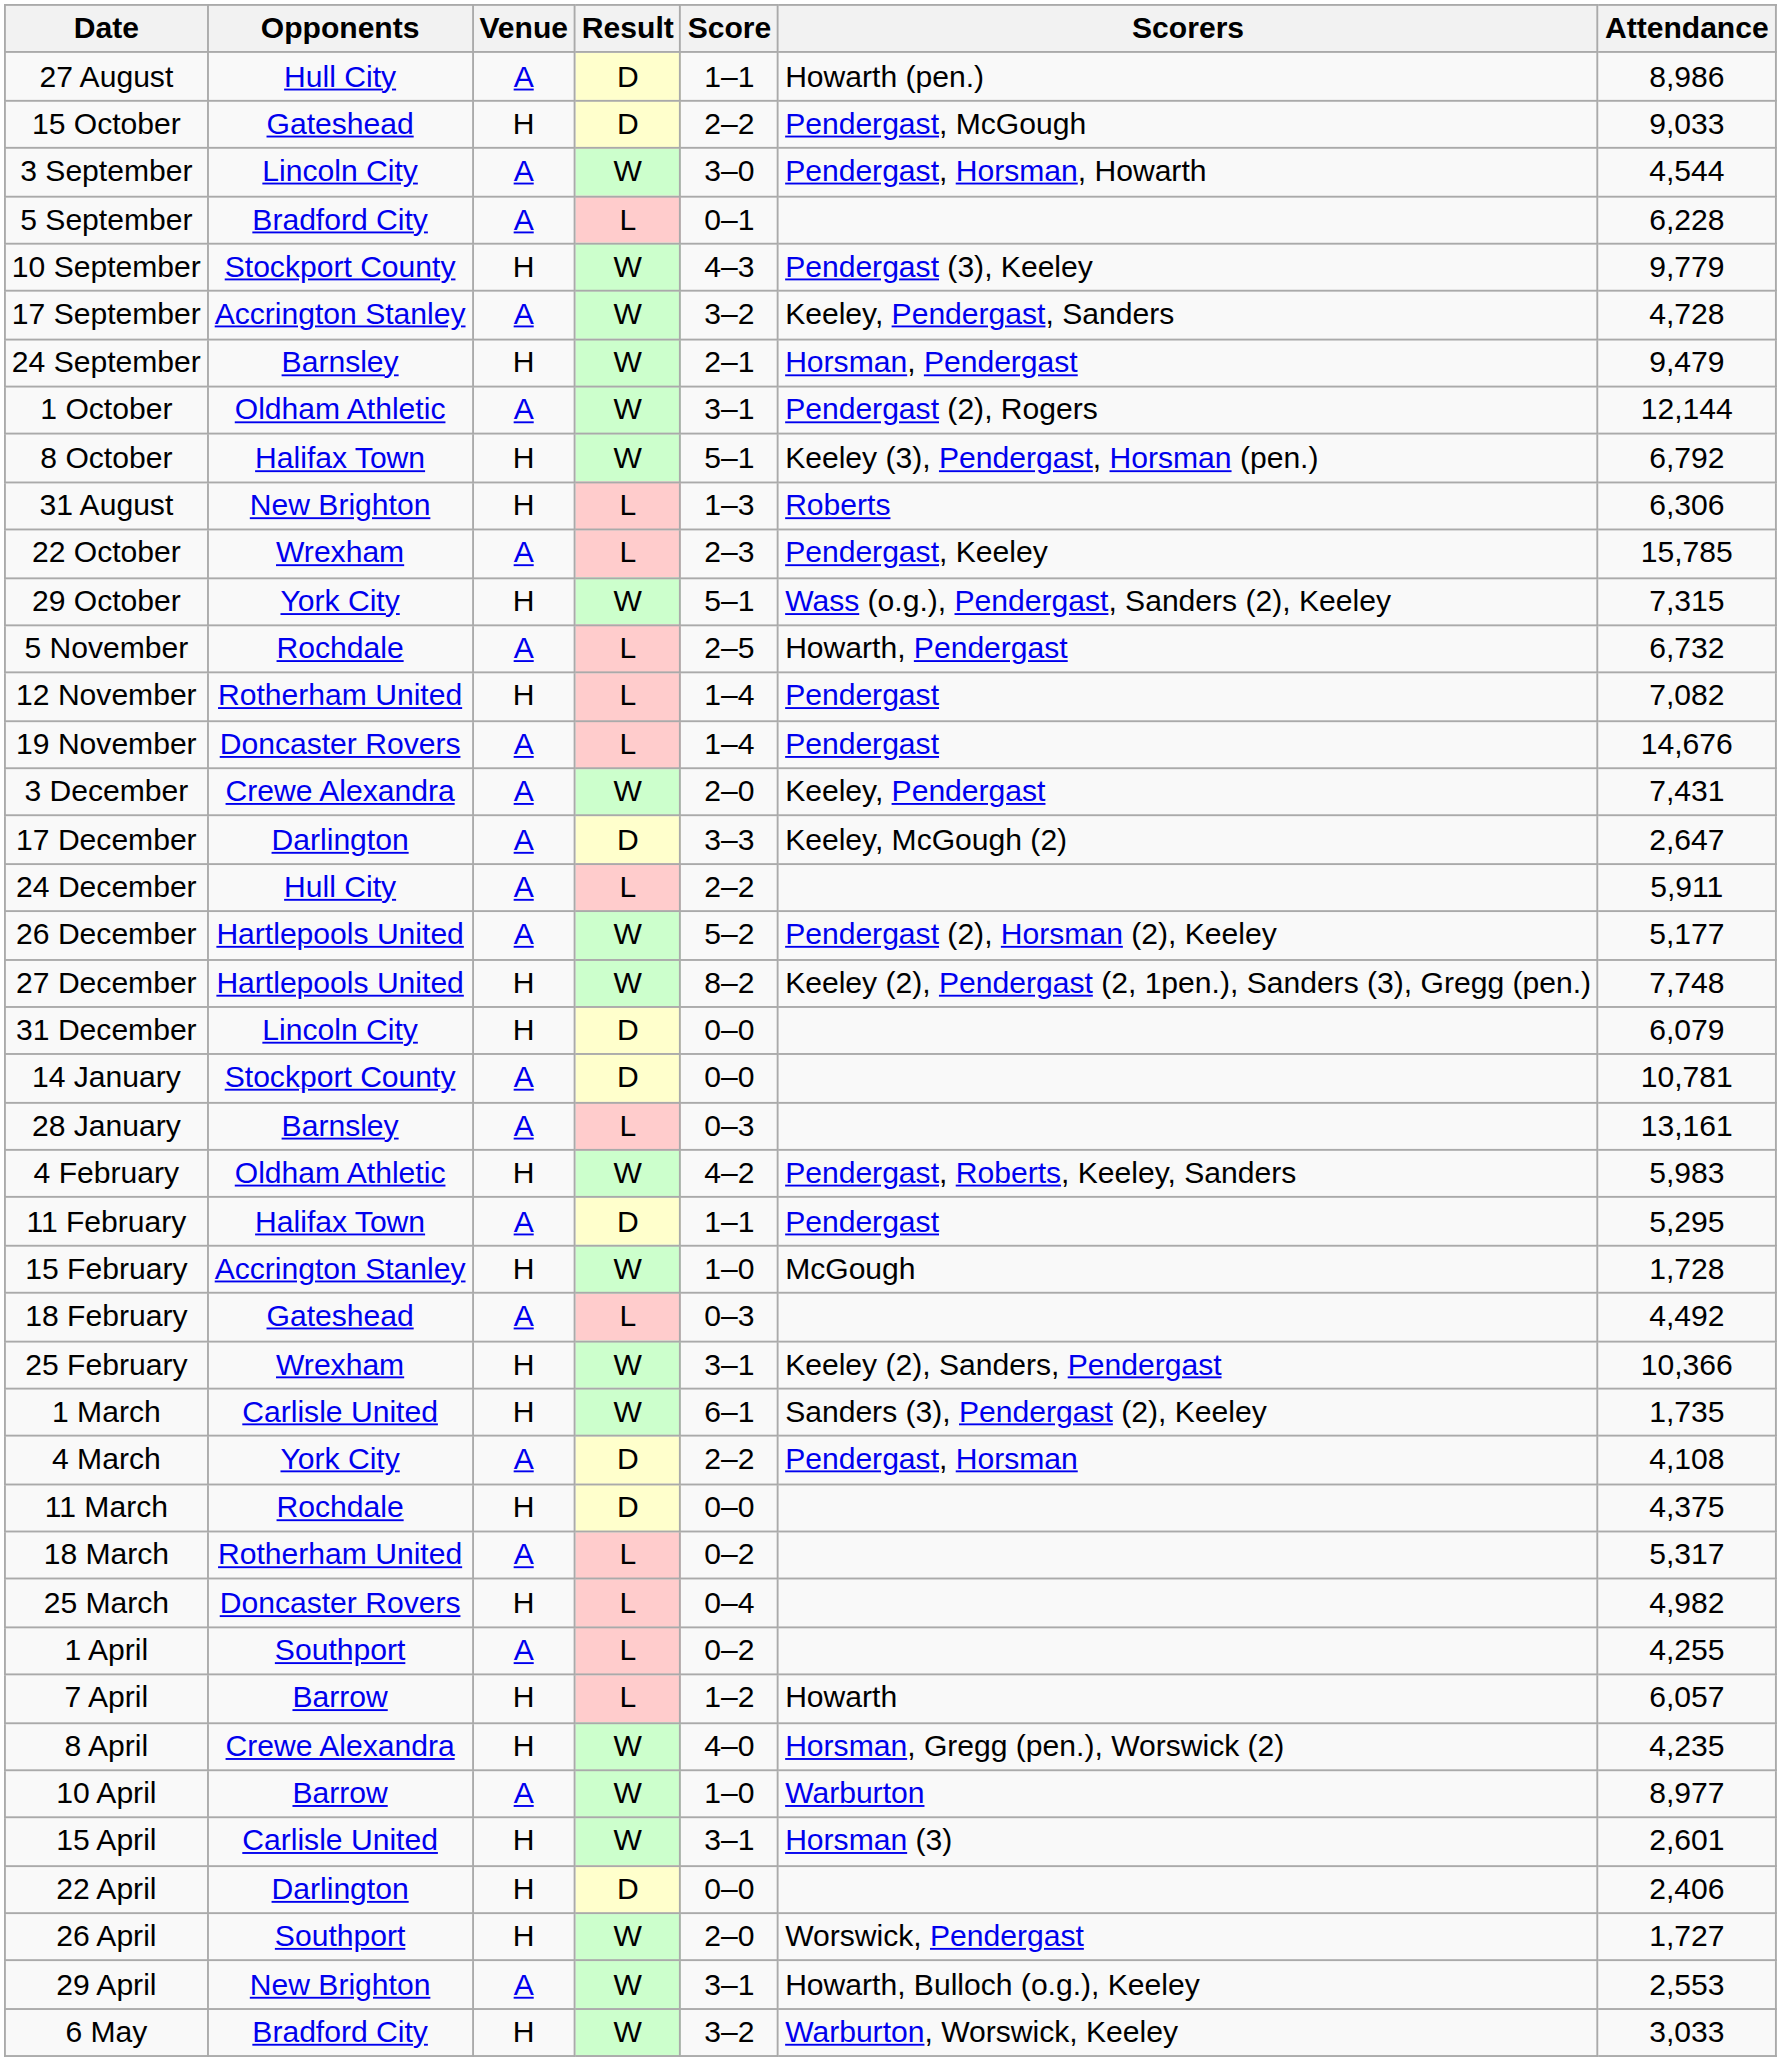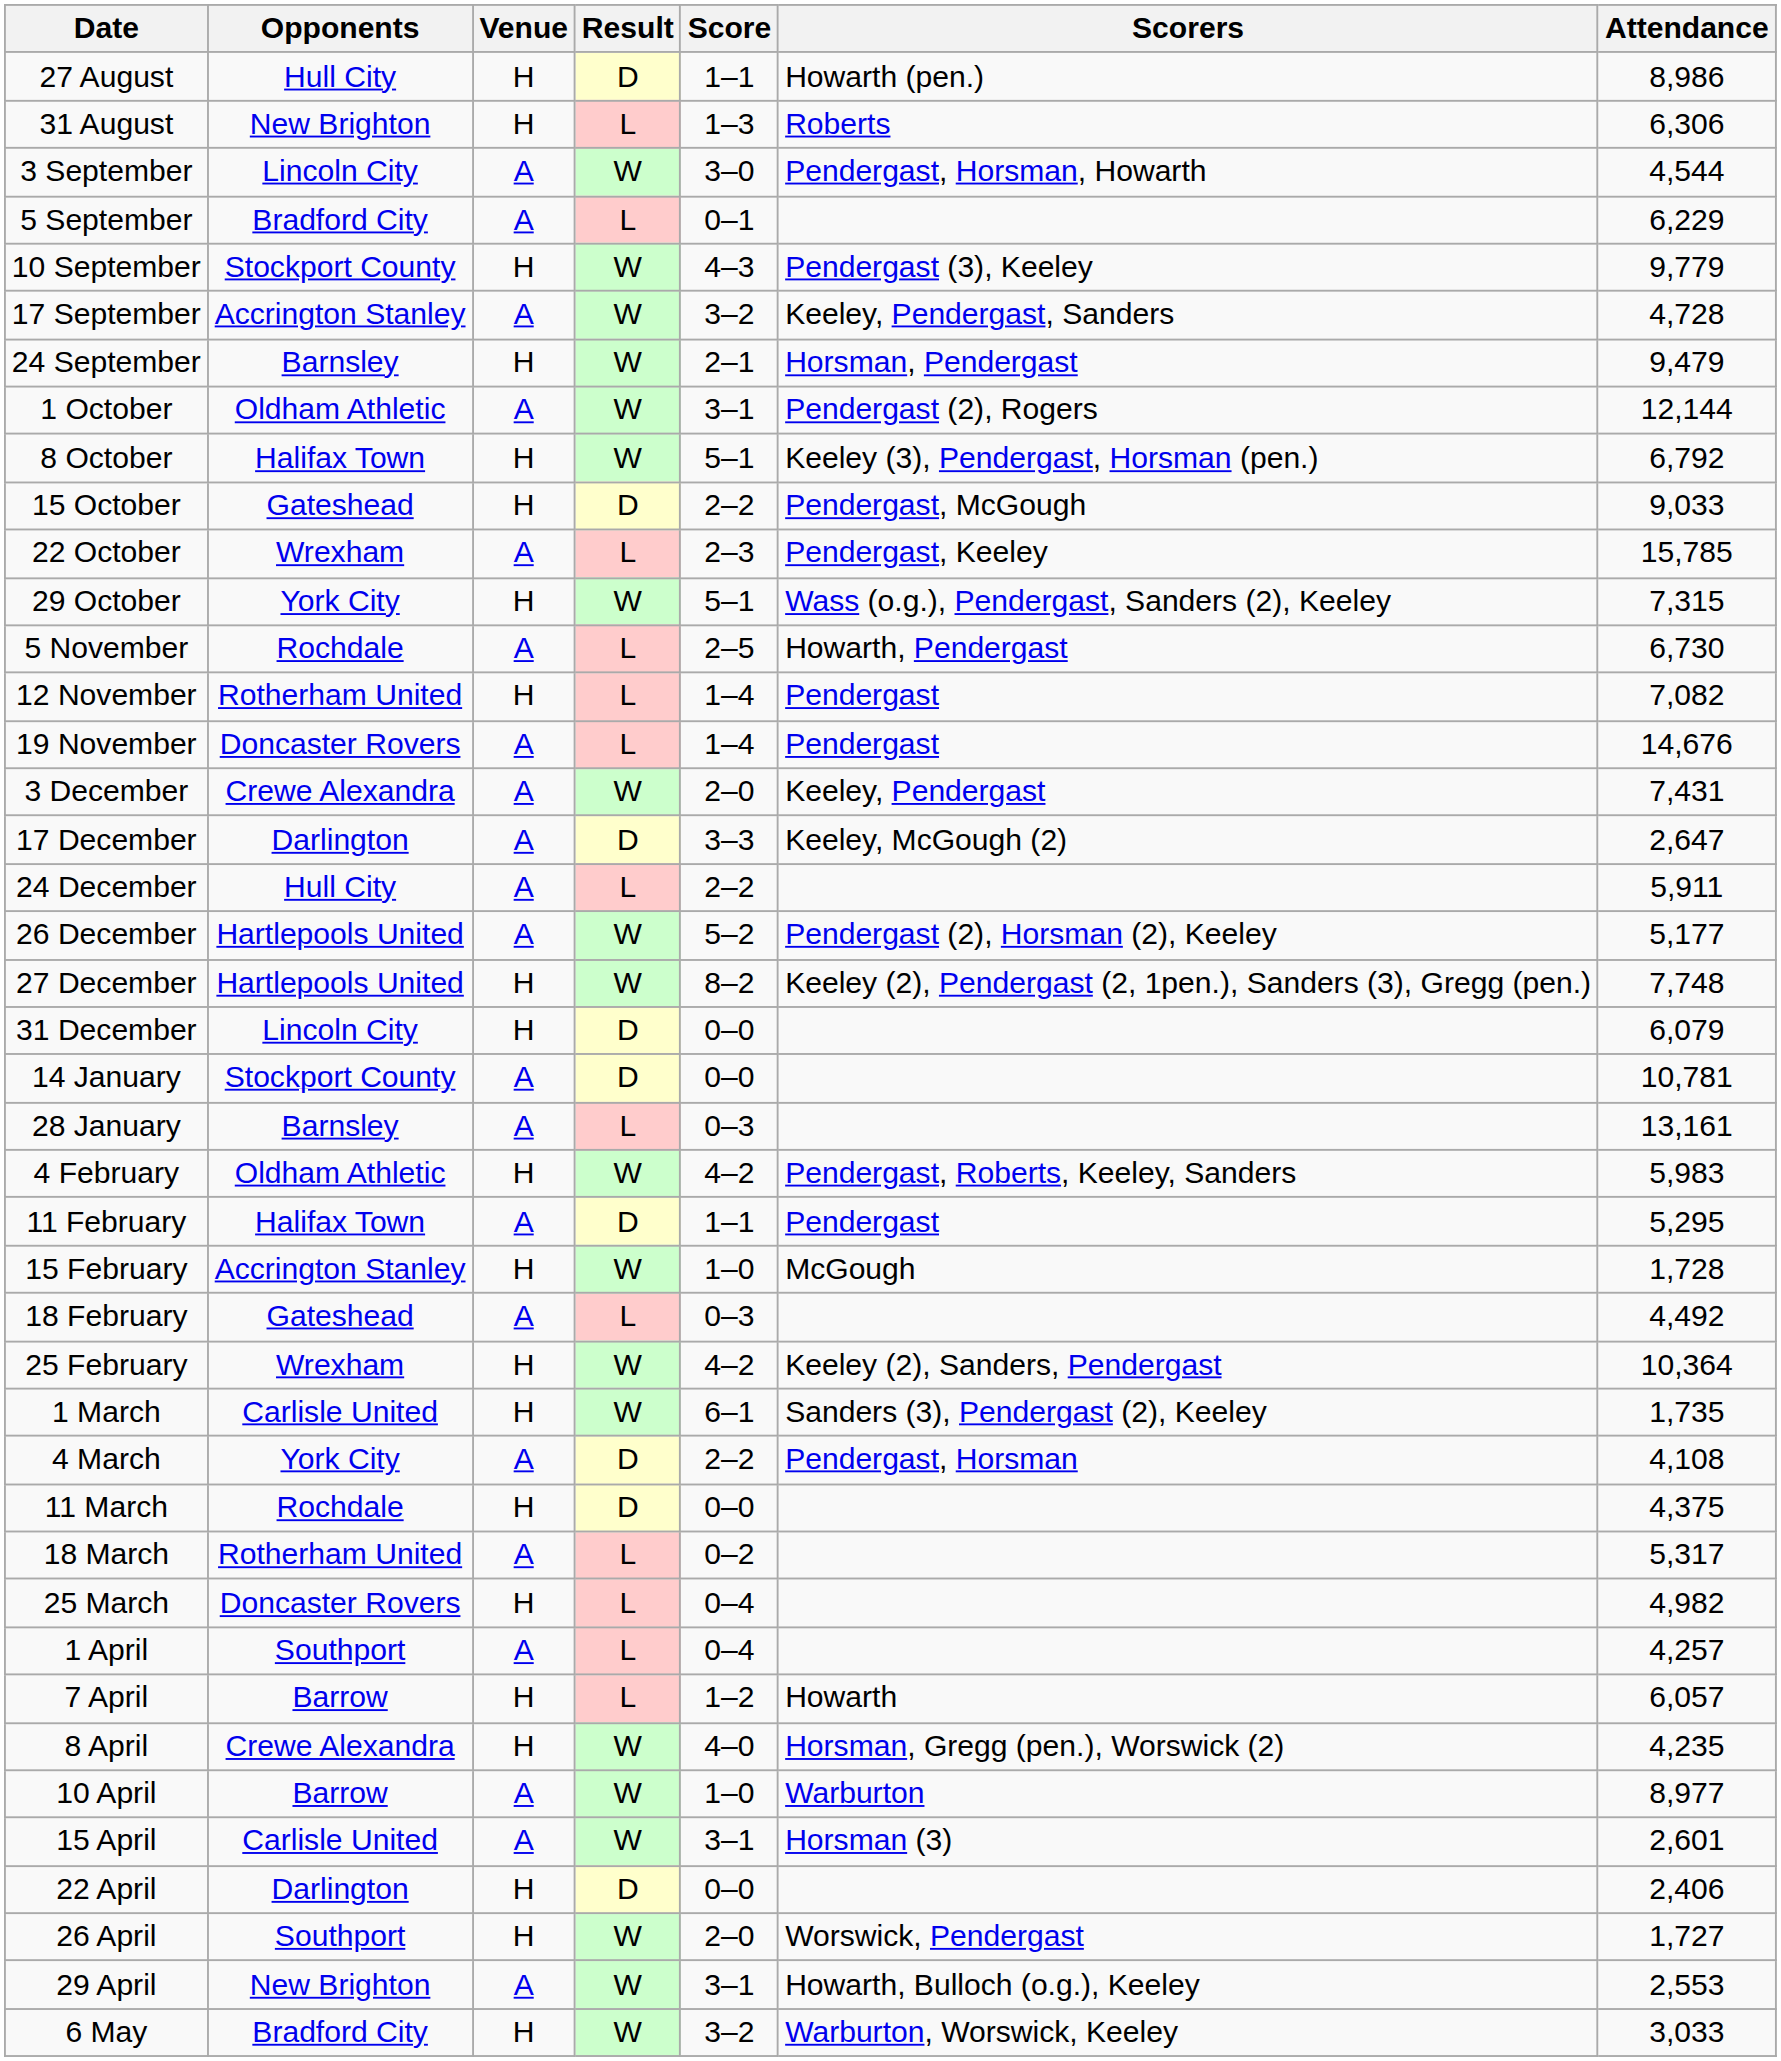27 August | Venue: A -> H
rows swapped: 31 August <-> 15 October
5 September | Attendance: 6,228 -> 6,229
5 November | Attendance: 6,732 -> 6,730
25 February | Score: 3–1 -> 4–2
25 February | Attendance: 10,366 -> 10,364
1 April | Score: 0–2 -> 0–4
1 April | Attendance: 4,255 -> 4,257
15 April | Venue: H -> A
